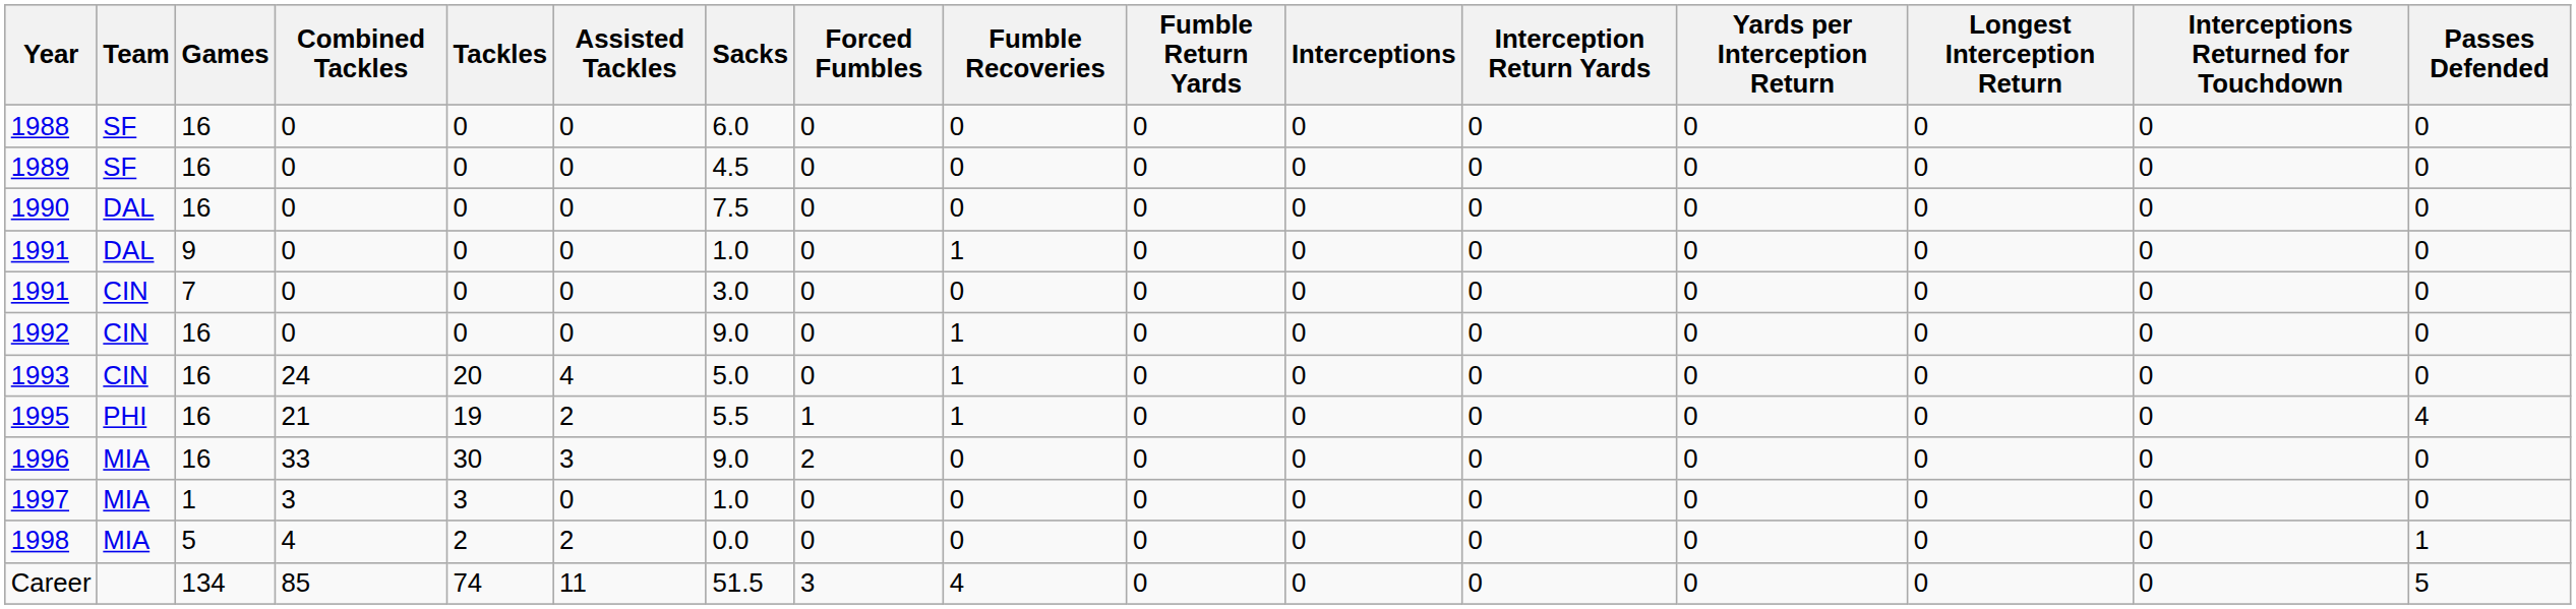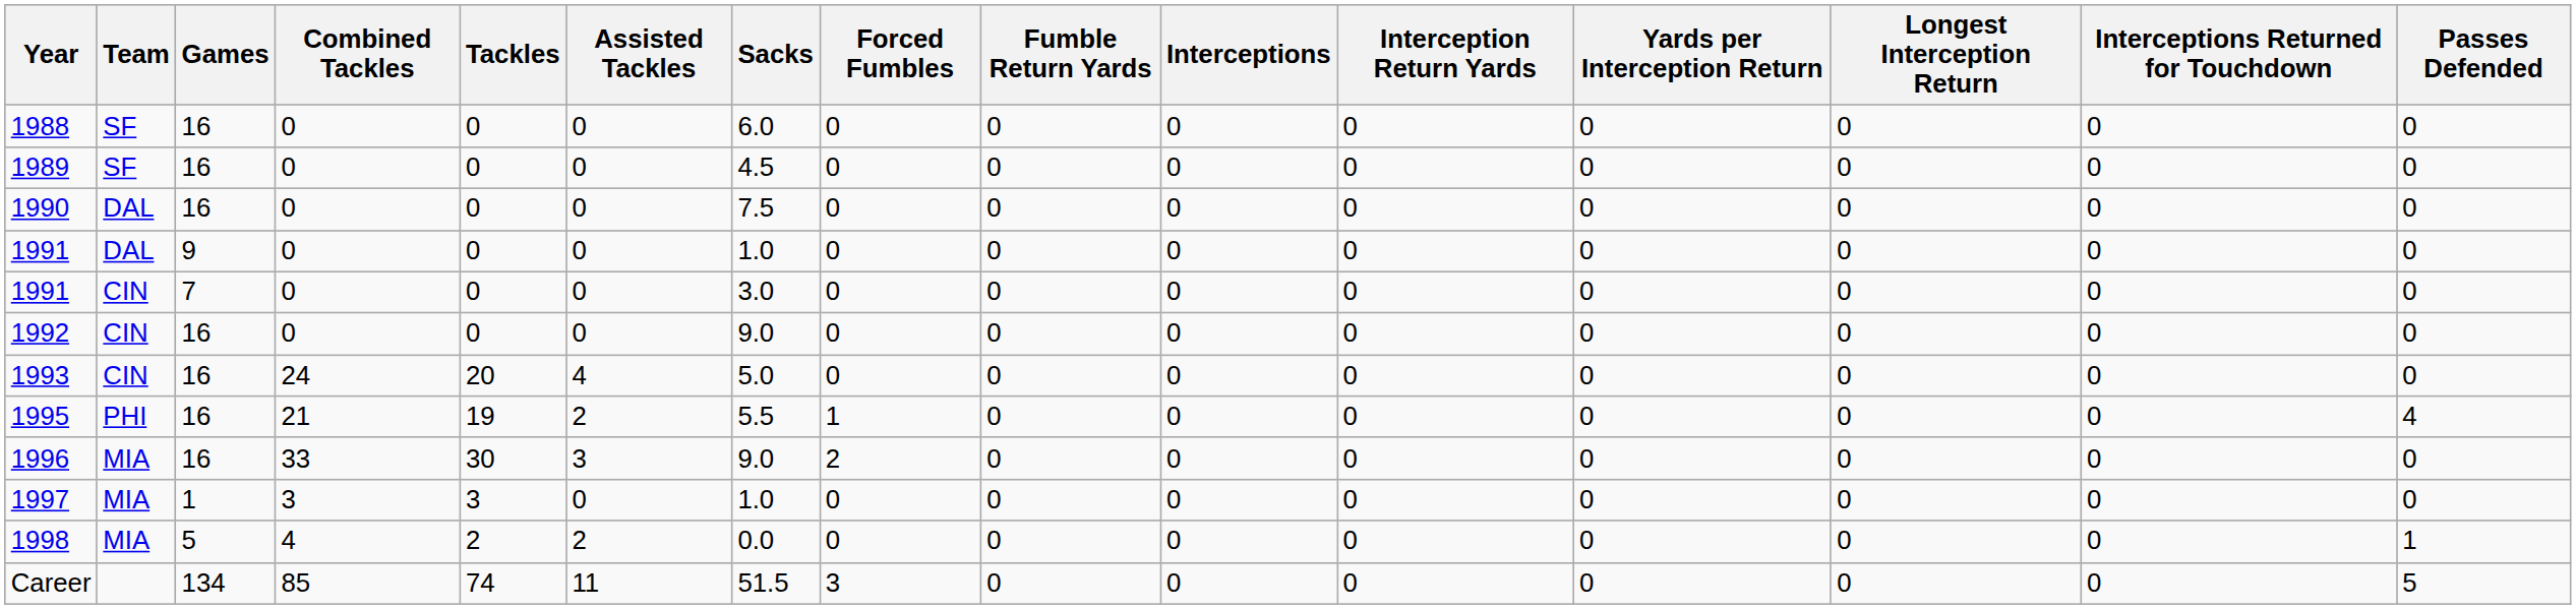- column: Fumble Recoveries | 0 | 0 | 0 | 1 | 0 | 1 | 1 | 1 | 0 | 0 | 0 | 4
